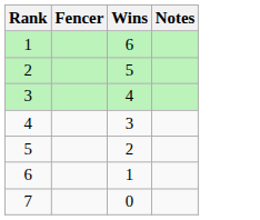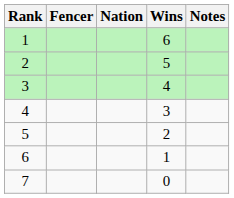+ column: Nation
